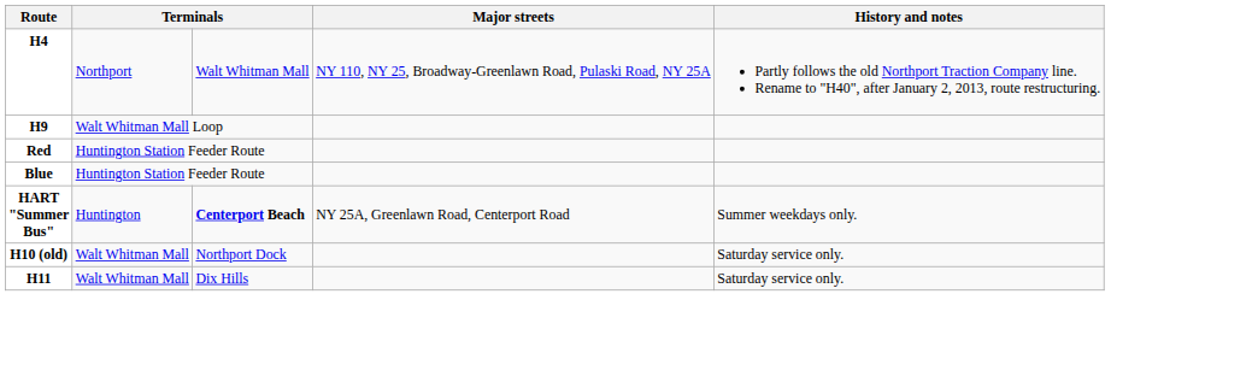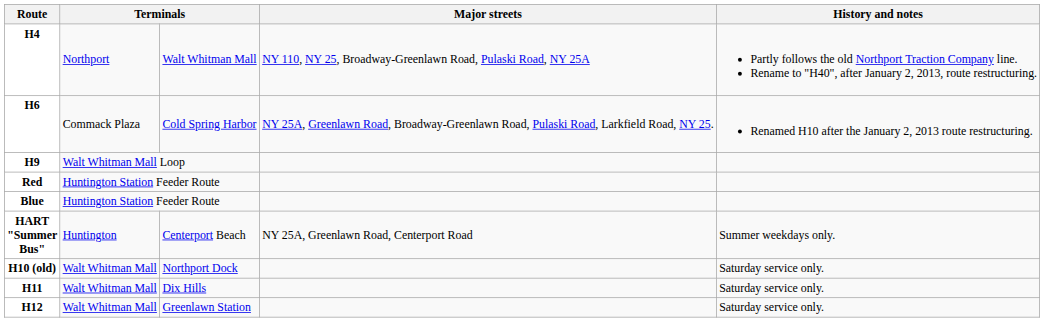+ row: H6 | Commack Plaza | Cold Spring Harbor | NY 25A, Greenlawn Road, Broadway-Greenlawn Road, Pulaski Road, Larkfield Road, NY 25. | Renamed H10 after the January 2, 2013 route restructuring.
HART "Summer Bus" | column 3: bold -> normal
+ row: H12 | Walt Whitman Mall | Greenlawn Station | Saturday service only.
